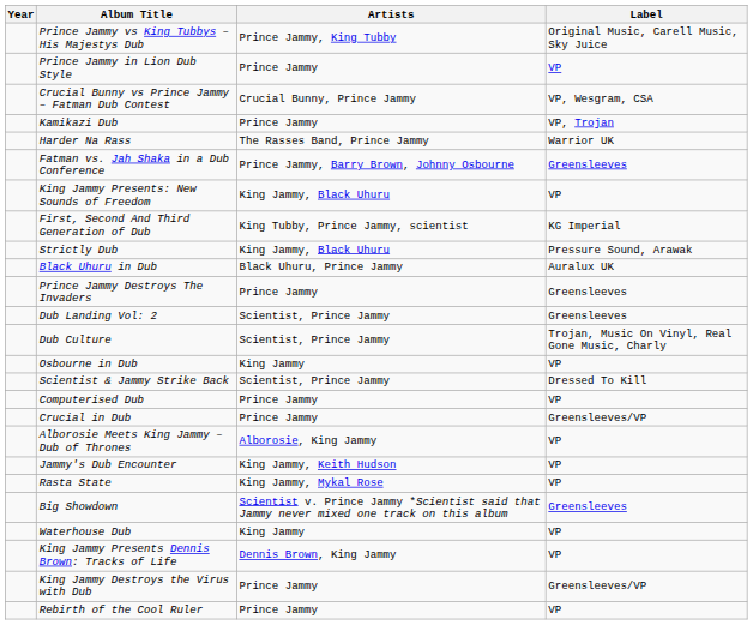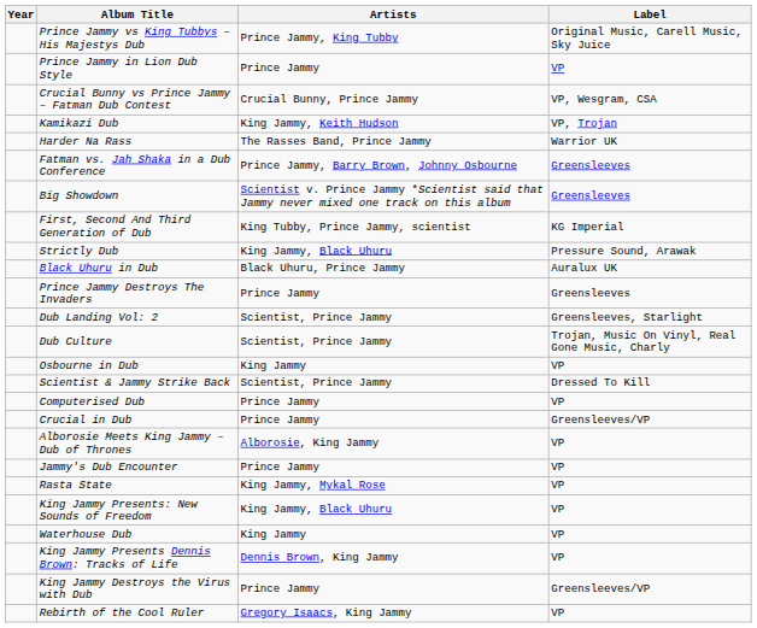Kamikazi Dub | Artists: Prince Jammy -> King Jammy, Keith Hudson
rows swapped: Big Showdown <-> King Jammy Presents: New Sounds of Freedom
Dub Landing Vol: 2 | Label: Greensleeves -> Greensleeves, Starlight
Jammy's Dub Encounter | Artists: King Jammy, Keith Hudson -> Prince Jammy
Rebirth of the Cool Ruler | Artists: Prince Jammy -> Gregory Isaacs, King Jammy
